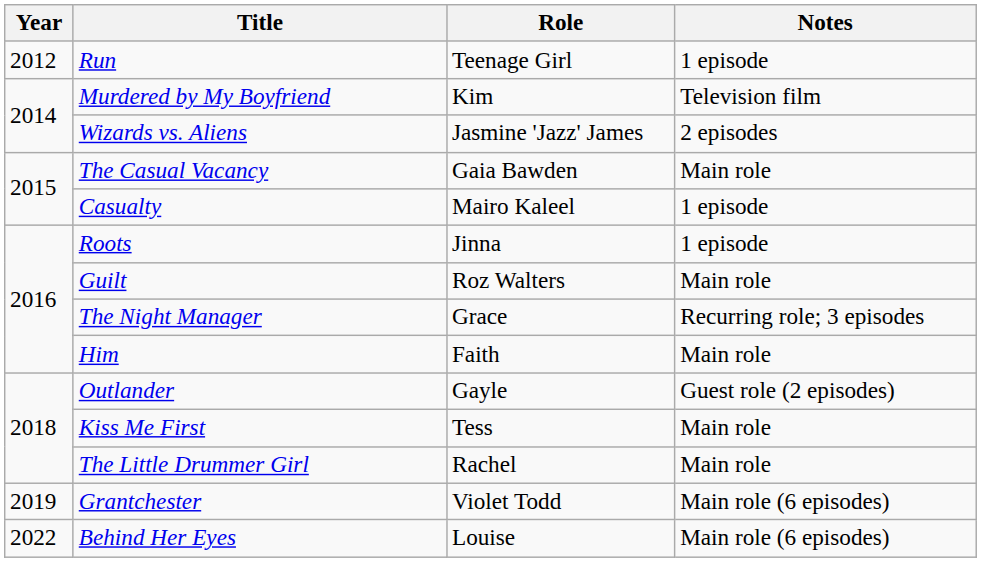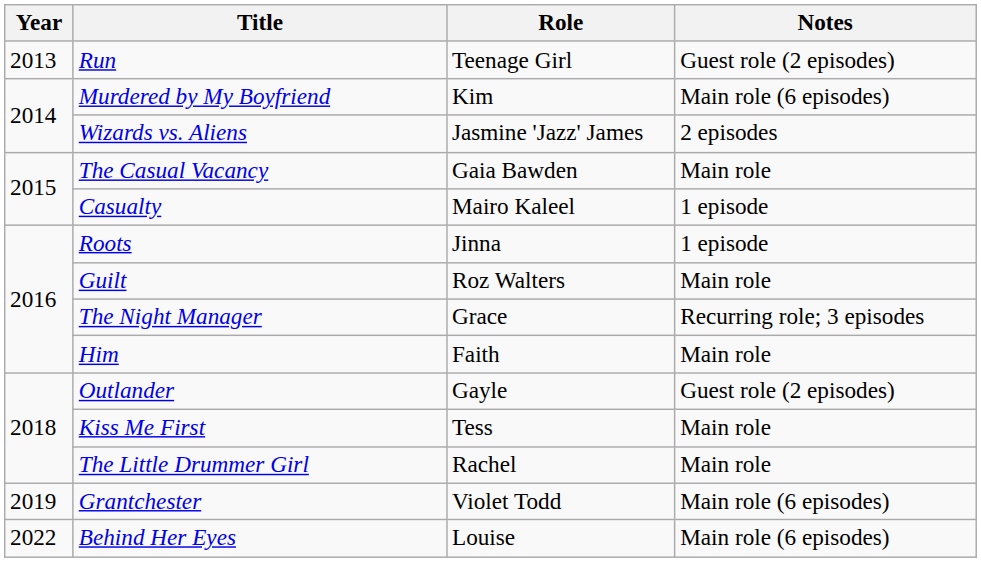Run | Year: 2012 -> 2013
Run | Notes: 1 episode -> Guest role (2 episodes)
Murdered by My Boyfriend | Notes: Television film -> Main role (6 episodes)
